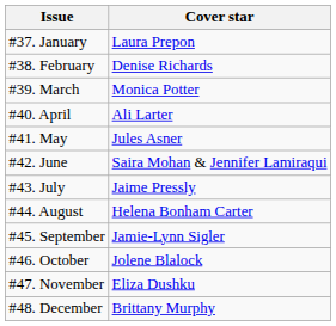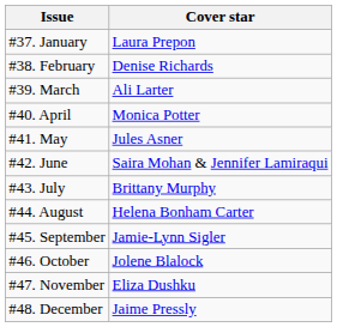#39. March | Cover star: Monica Potter -> Ali Larter
#40. April | Cover star: Ali Larter -> Monica Potter
#43. July | Cover star: Jaime Pressly -> Brittany Murphy
#48. December | Cover star: Brittany Murphy -> Jaime Pressly
